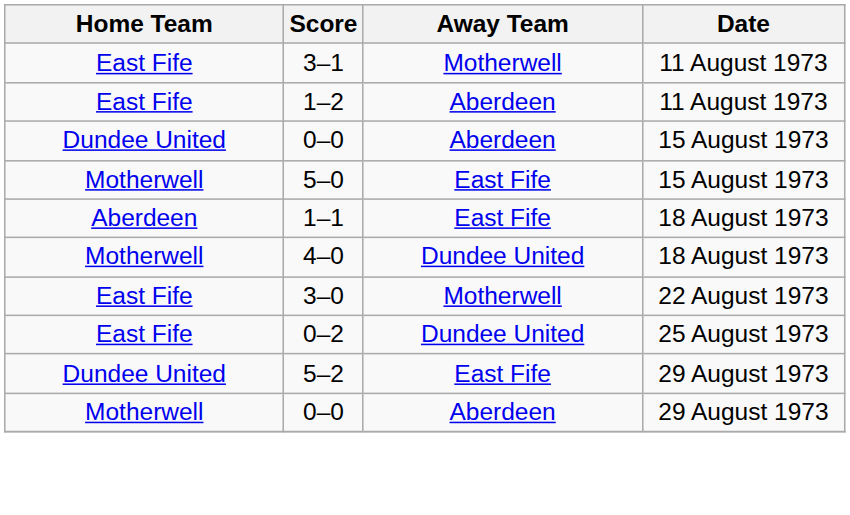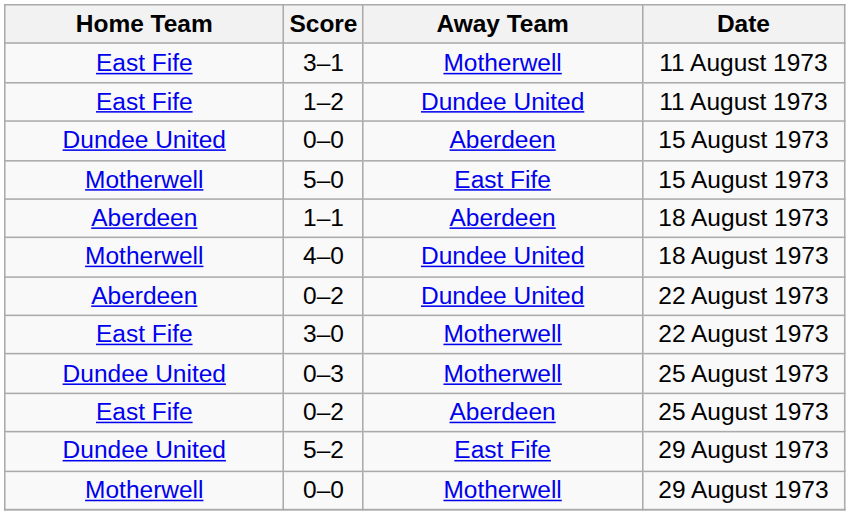1–2 | Away Team: Aberdeen -> Dundee United
1–1 | Away Team: East Fife -> Aberdeen
+ row: Aberdeen | 0–2 | Dundee United | 22 August 1973
+ row: Dundee United | 0–3 | Motherwell | 25 August 1973
0–2 / 25 August 1973 | Away Team: Dundee United -> Aberdeen
0–0 / 29 August 1973 | Away Team: Aberdeen -> Motherwell
